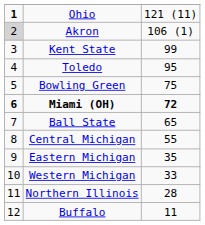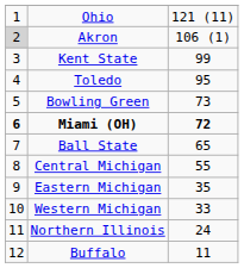Ohio | column 1: bold -> normal
Bowling Green | column 3: 75 -> 73
Northern Illinois | column 3: 28 -> 24
